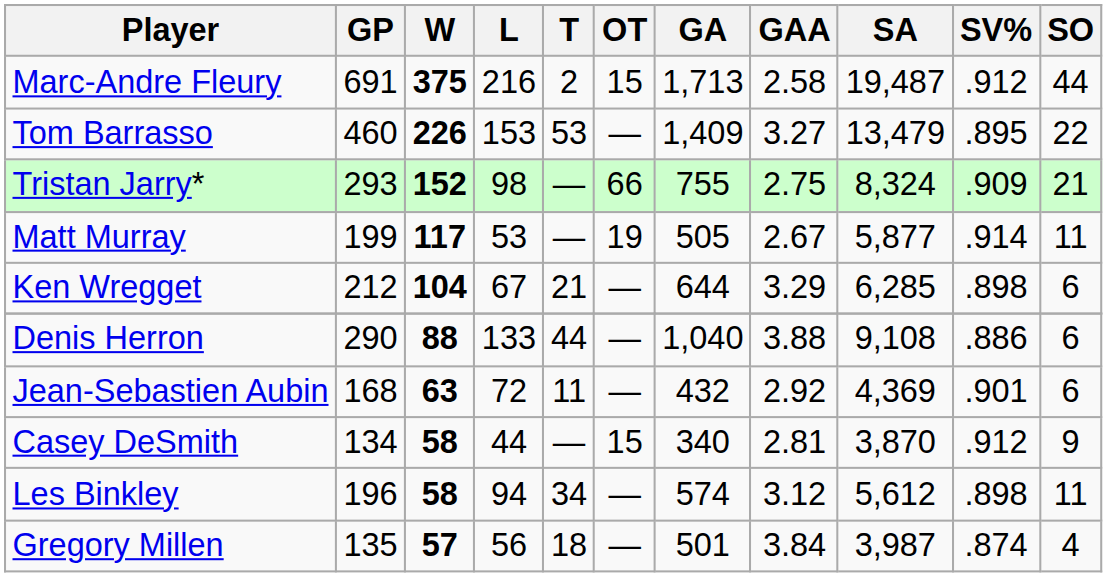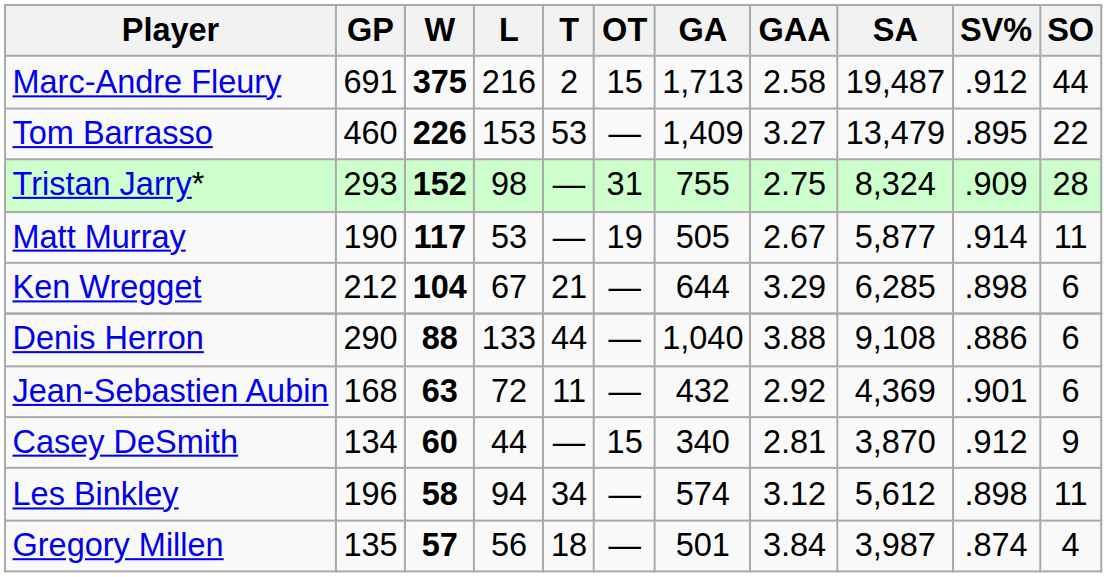Tristan Jarry* | OT: 66 -> 31
Tristan Jarry* | SO: 21 -> 28
Matt Murray | GP: 199 -> 190
Casey DeSmith | W: 58 -> 60
